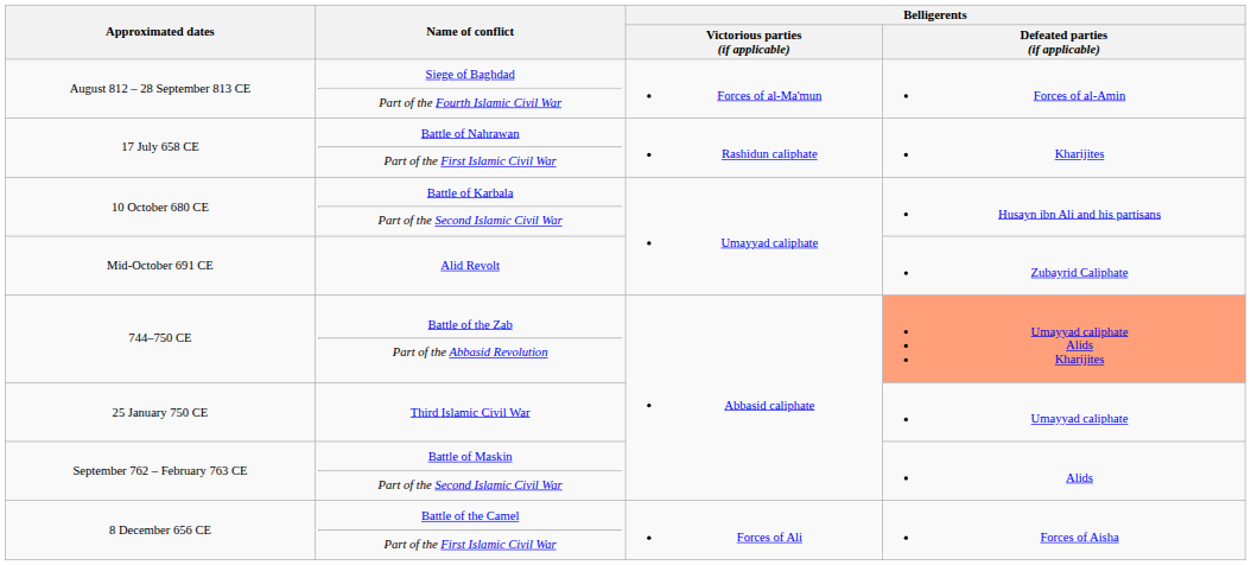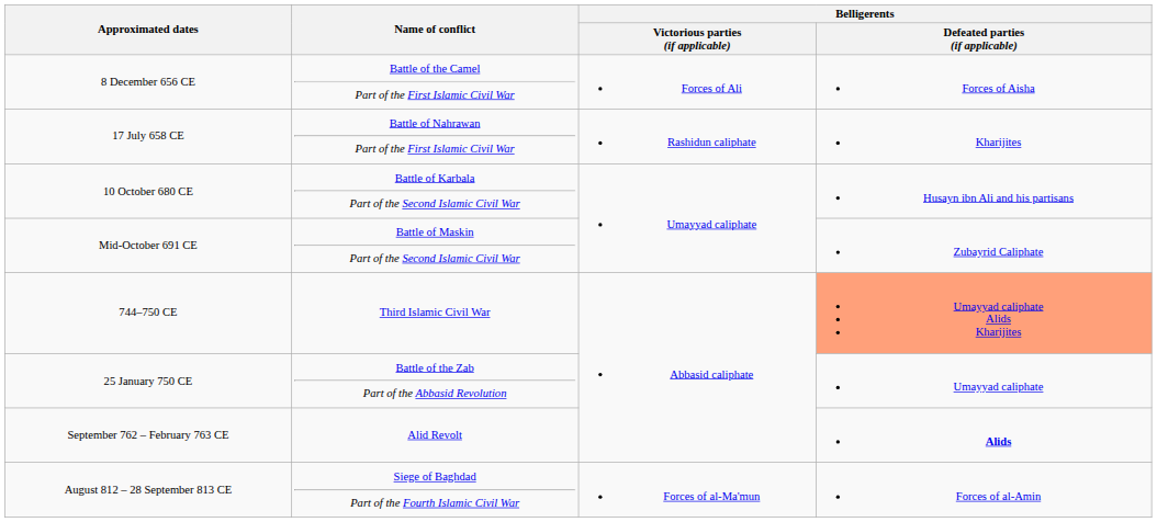rows swapped: 8 December 656 CE <-> August 812 – 28 September 813 CE
Mid-October 691 CE | Name of conflict: Alid Revolt -> Battle of Maskin Part of the Second Islamic Civil War
744–750 CE | Name of conflict: Battle of the Zab Part of the Abbasid Revolution -> Third Islamic Civil War
25 January 750 CE | Name of conflict: Third Islamic Civil War -> Battle of the Zab Part of the Abbasid Revolution
September 762 – February 763 CE | Name of conflict: Battle of Maskin Part of the Second Islamic Civil War -> Alid Revolt
September 762 – February 763 CE | Belligerents / Defeated parties (if applicable): normal -> bold
